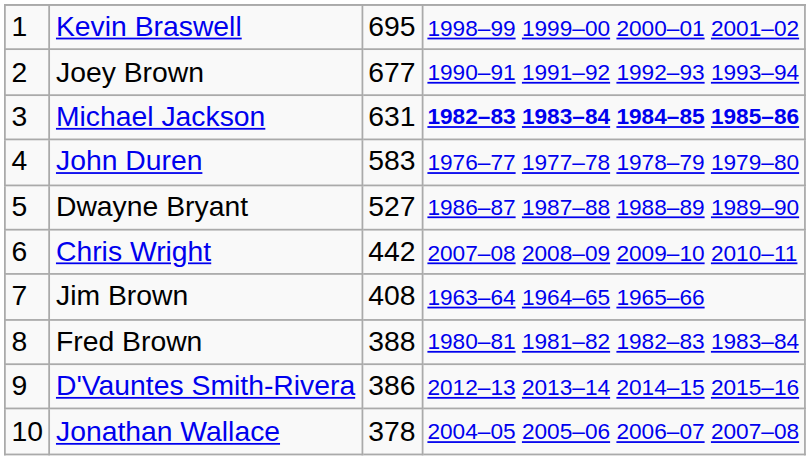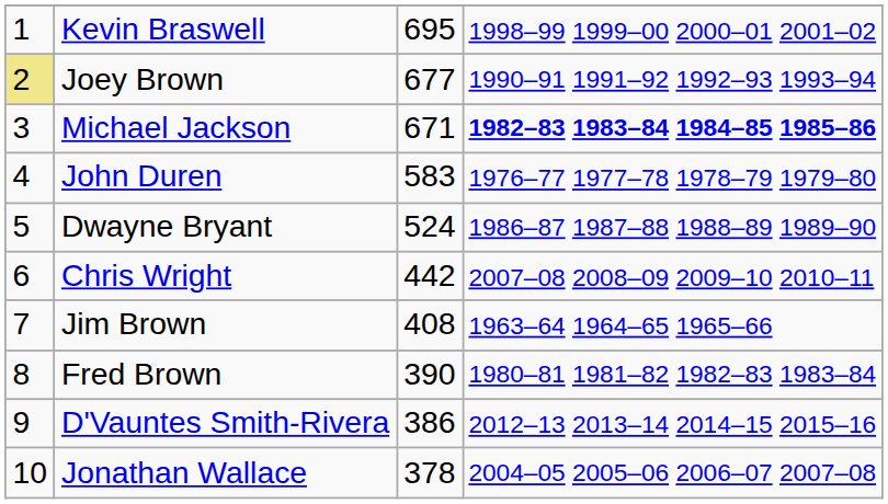Joey Brown | column 1: no background -> khaki background
Michael Jackson | column 3: 631 -> 671
Dwayne Bryant | column 3: 527 -> 524
Fred Brown | column 3: 388 -> 390
